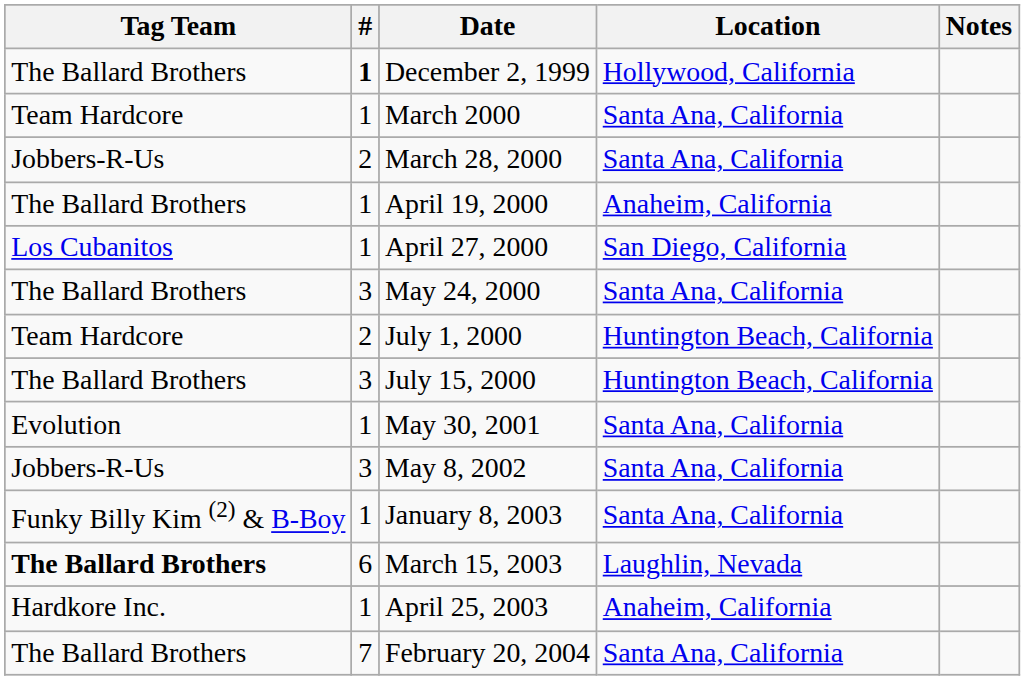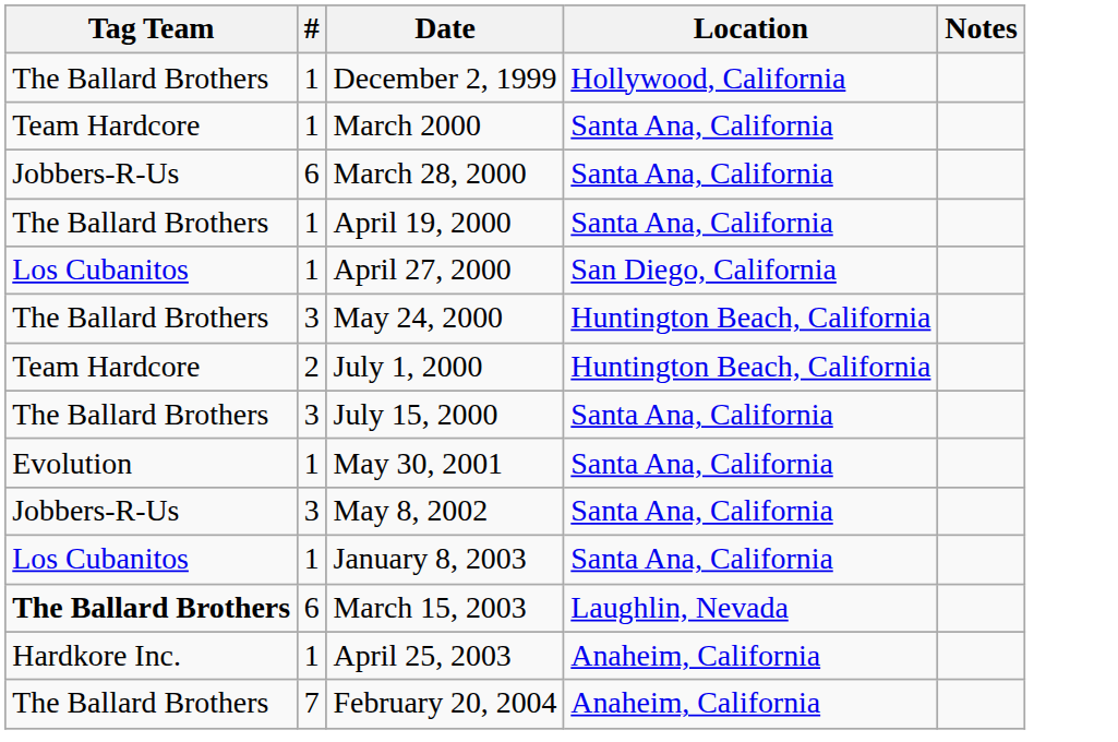December 2, 1999 | #: bold -> normal
March 28, 2000 | #: 2 -> 6
April 19, 2000 | Location: Anaheim, California -> Santa Ana, California
May 24, 2000 | Location: Santa Ana, California -> Huntington Beach, California
July 15, 2000 | Location: Huntington Beach, California -> Santa Ana, California
January 8, 2003 | Tag Team: Funky Billy Kim (2) & B-Boy -> Los Cubanitos
February 20, 2004 | Location: Santa Ana, California -> Anaheim, California
